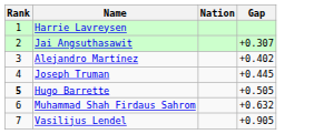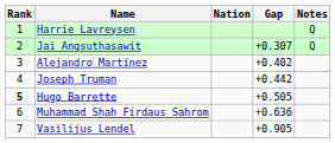+ column: Notes | Q | Q
Joseph Truman | Gap: +0.445 -> +0.442
Muhammad Shah Firdaus Sahrom | Gap: +0.632 -> +0.636
